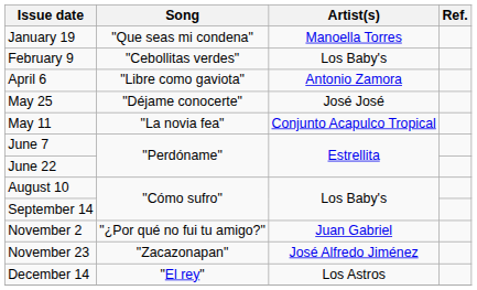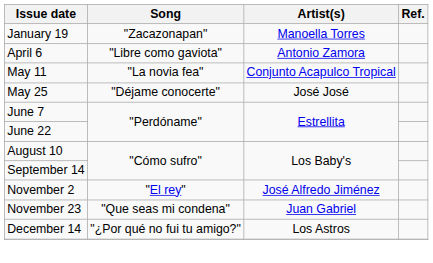January 19 | Song: "Que seas mi condena" -> "Zacazonapan"
- row: February 9 | "Cebollitas verdes" | Los Baby's
rows swapped: May 11 <-> May 25
November 2 | Song: "¿Por qué no fui tu amigo?" -> "El rey"
November 2 | Artist(s): Juan Gabriel -> José Alfredo Jiménez
November 23 | Song: "Zacazonapan" -> "Que seas mi condena"
November 23 | Artist(s): José Alfredo Jiménez -> Juan Gabriel
December 14 | Song: "El rey" -> "¿Por qué no fui tu amigo?"
